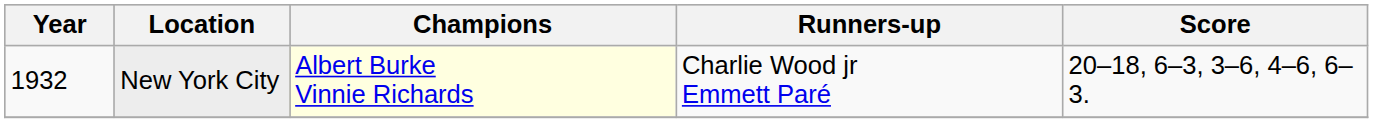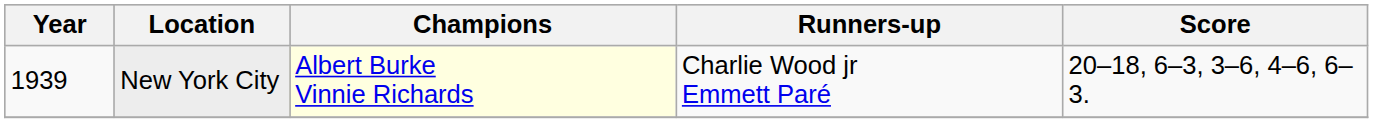New York City | Year: 1932 -> 1939
